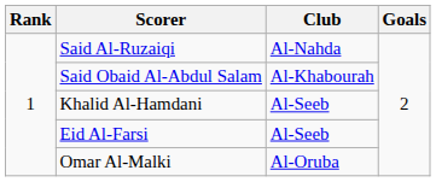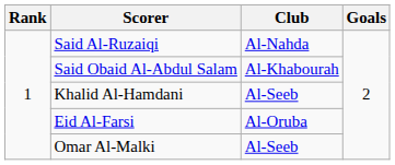Eid Al-Farsi | Club: Al-Seeb -> Al-Oruba
Omar Al-Malki | Club: Al-Oruba -> Al-Seeb
